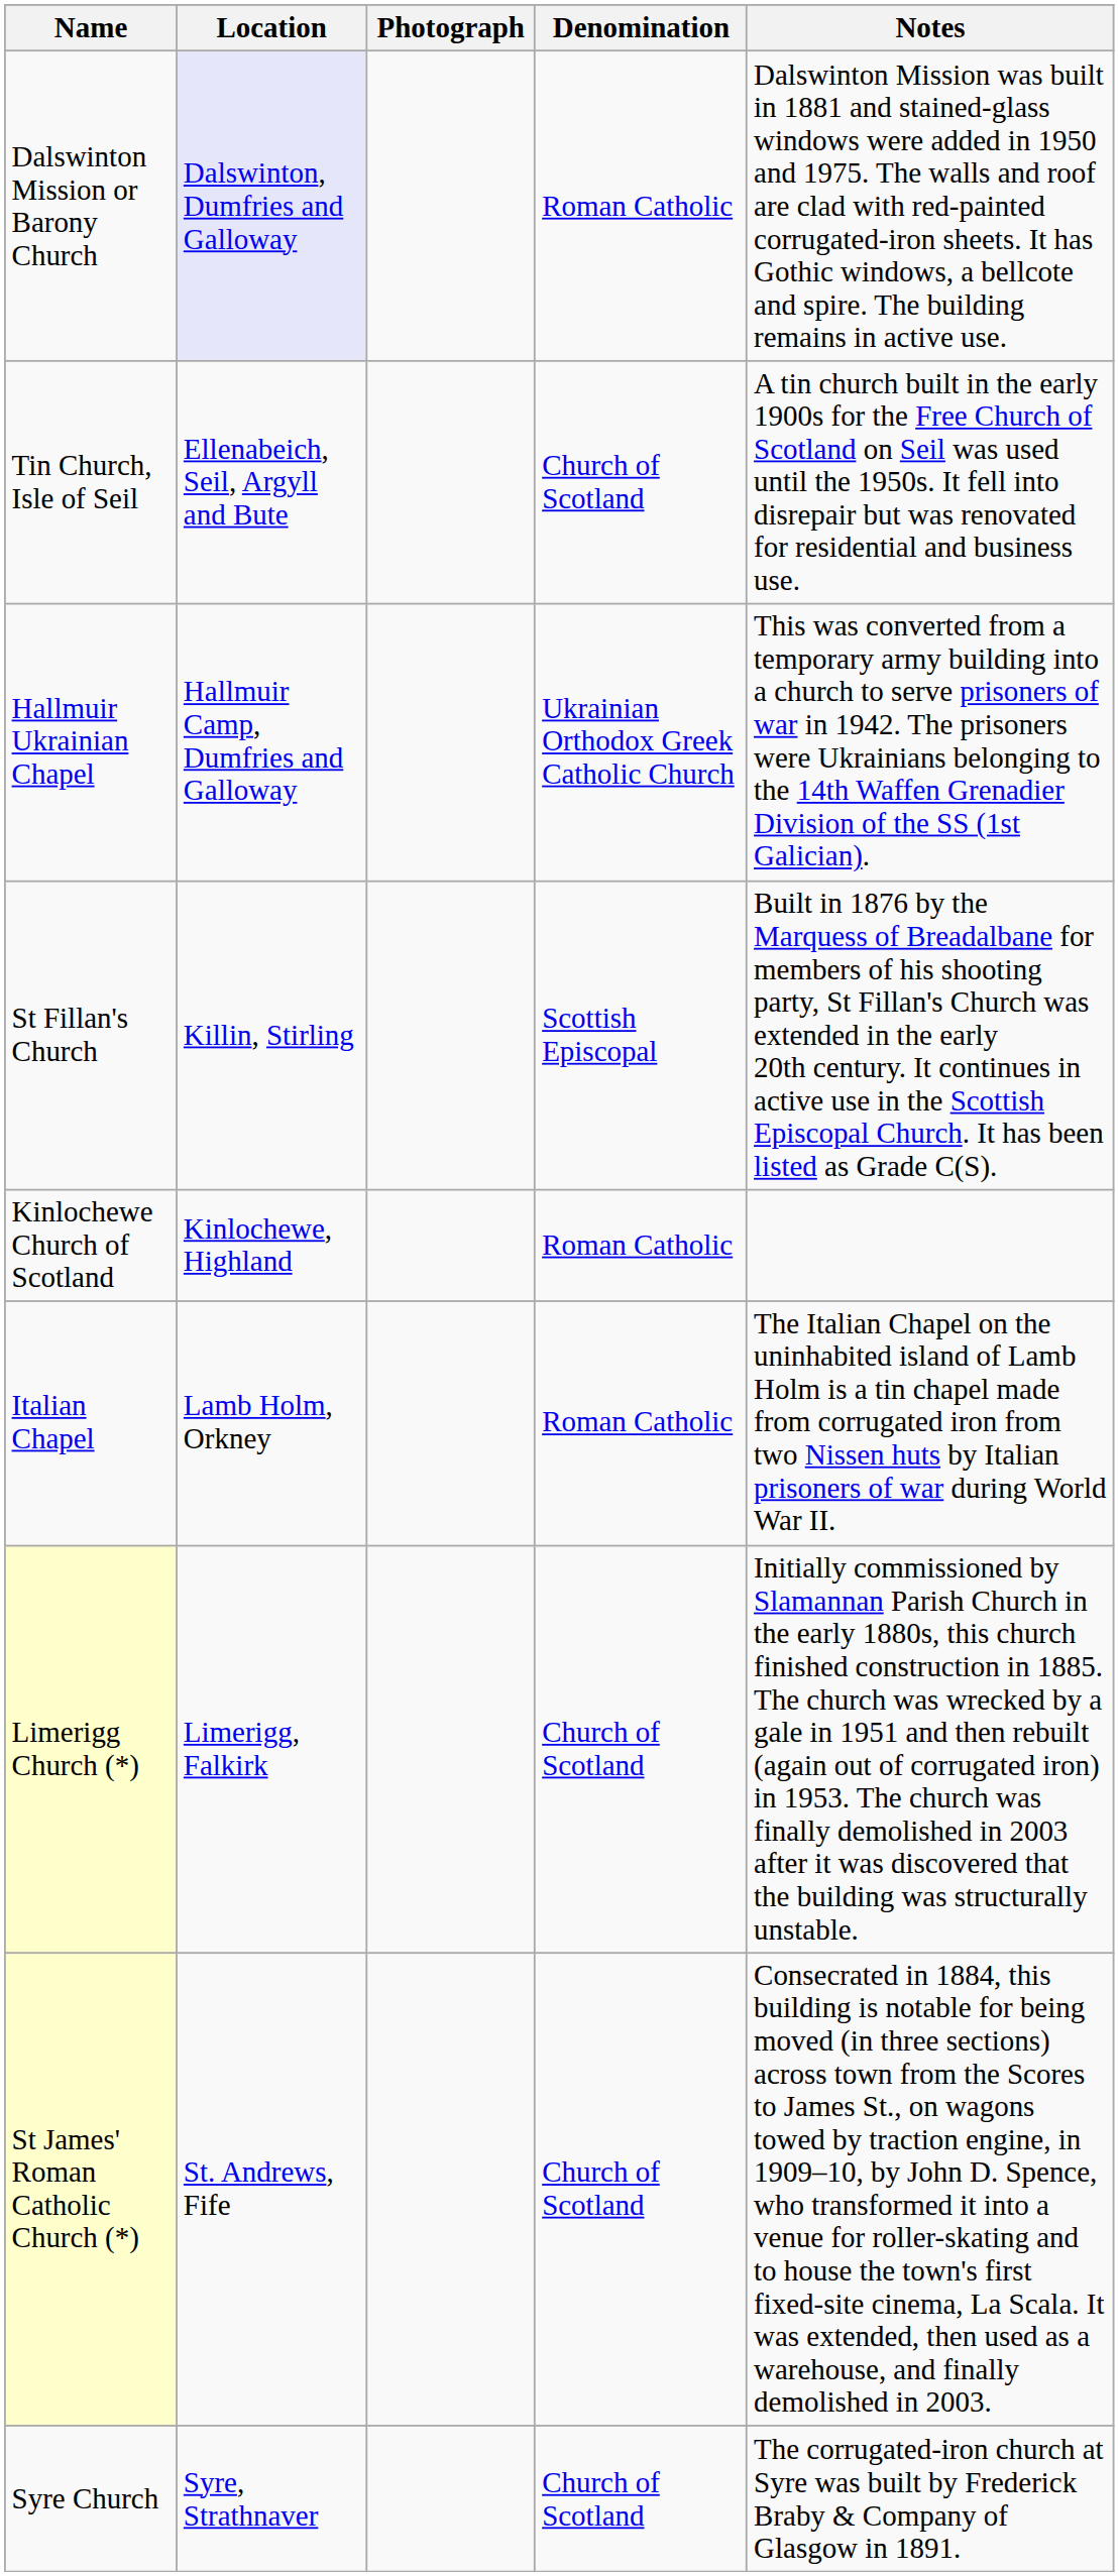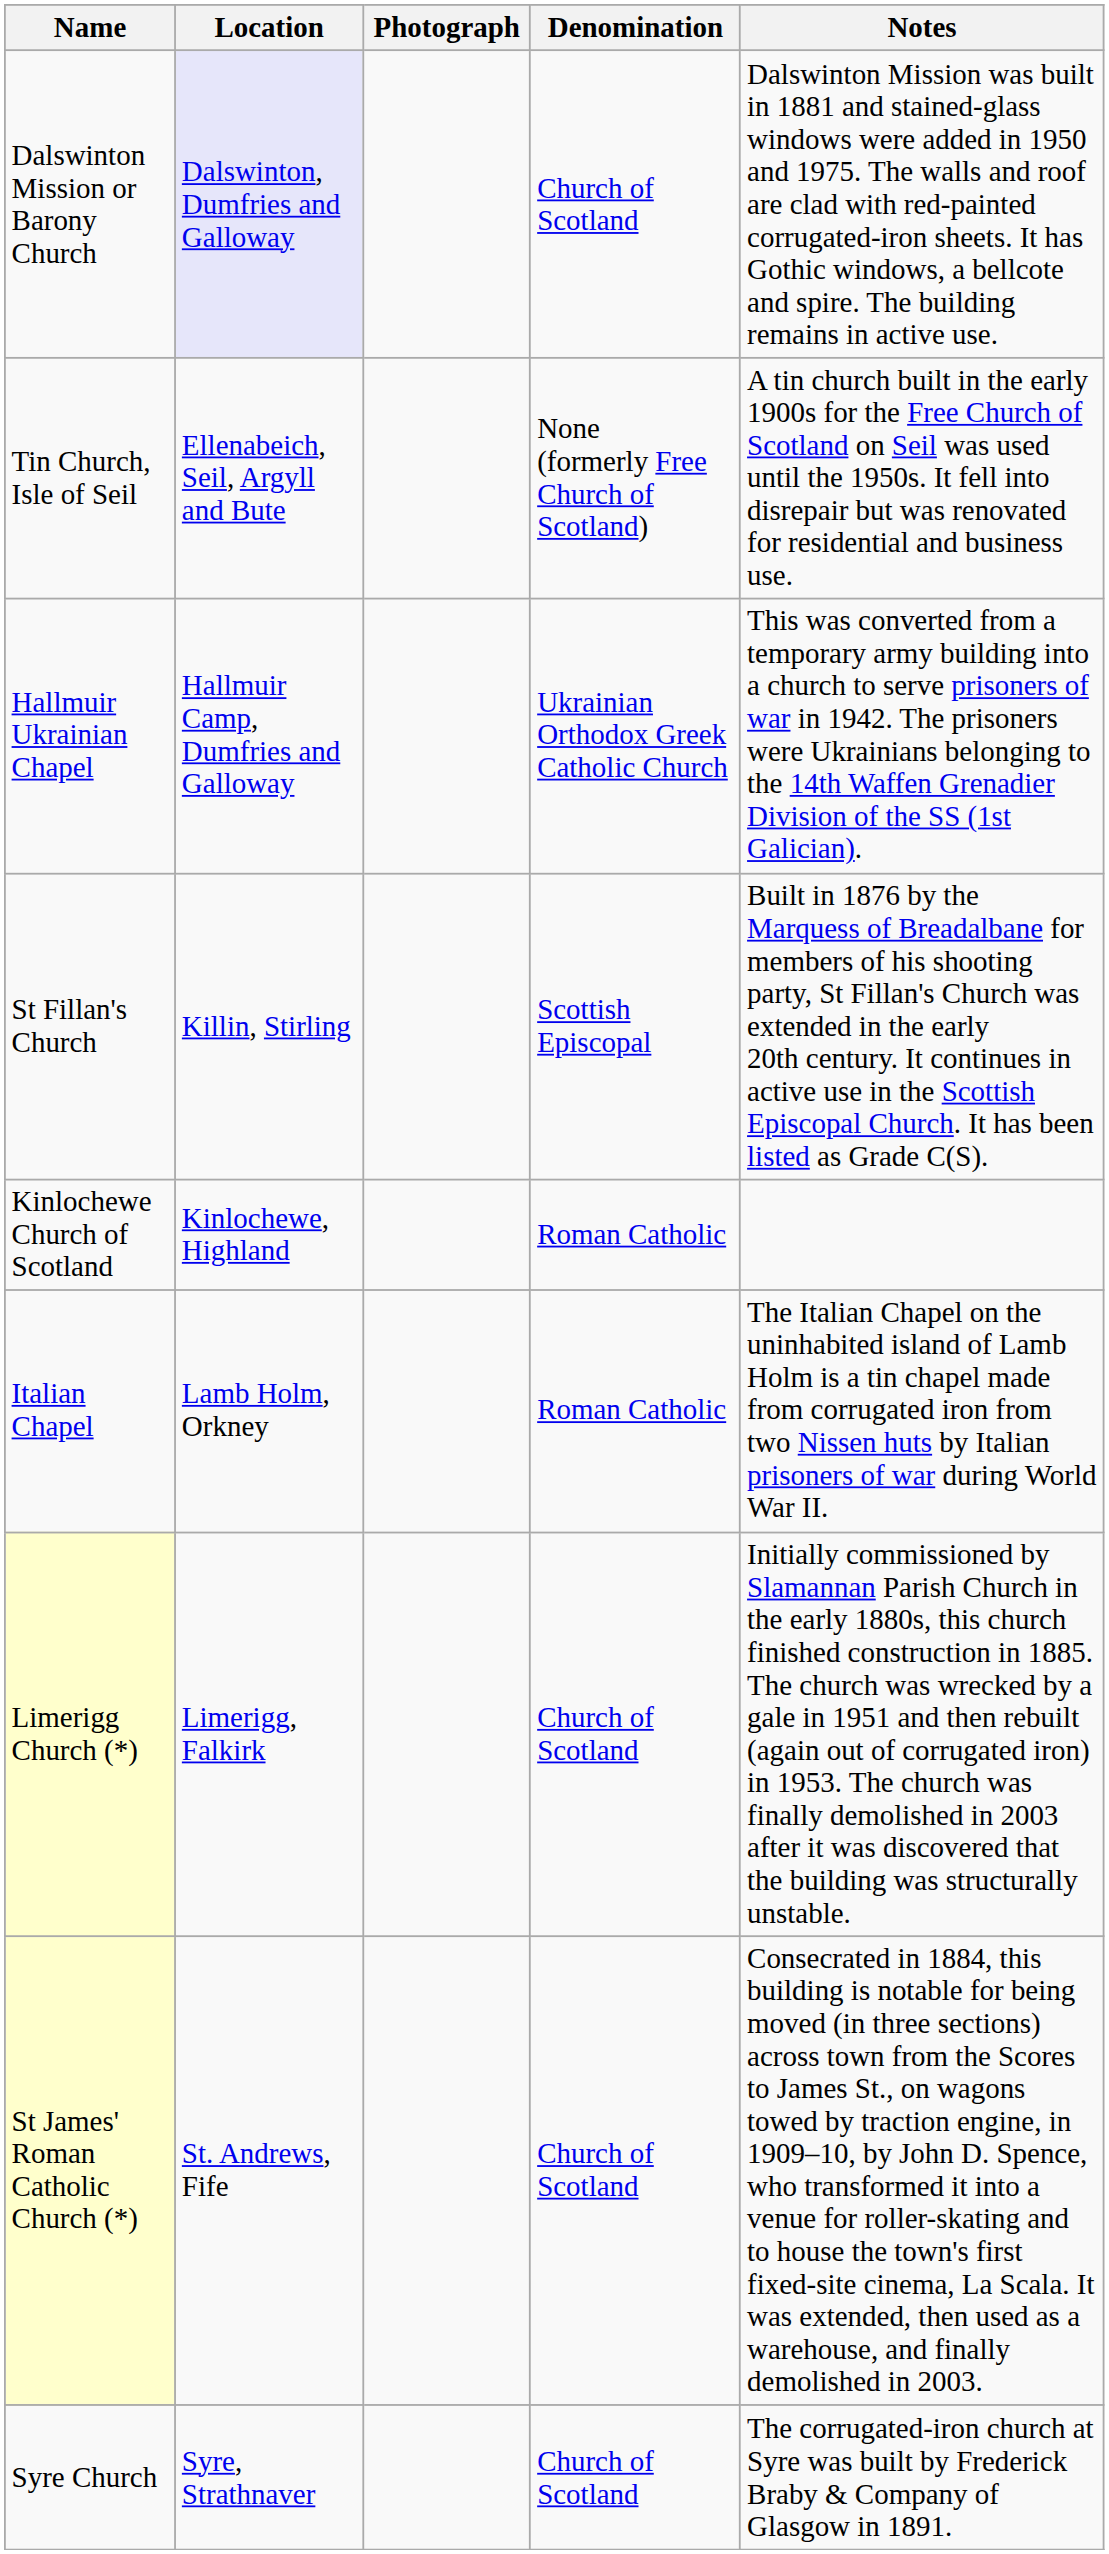Dalswinton Mission or Barony Church | Denomination: Roman Catholic -> Church of Scotland
Tin Church, Isle of Seil | Denomination: Church of Scotland -> None (formerly Free Church of Scotland)
